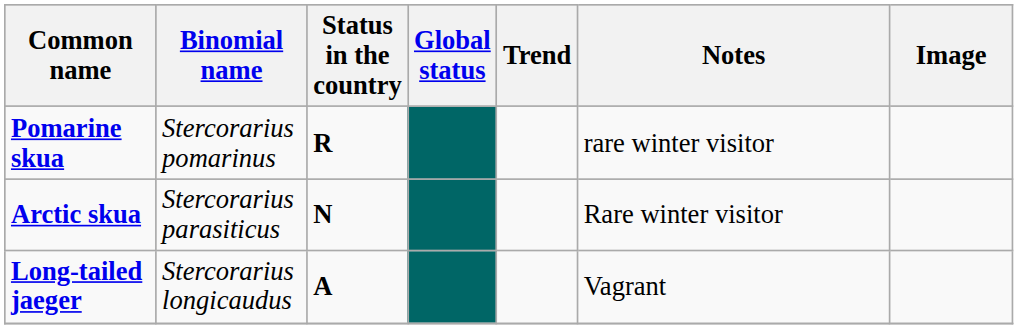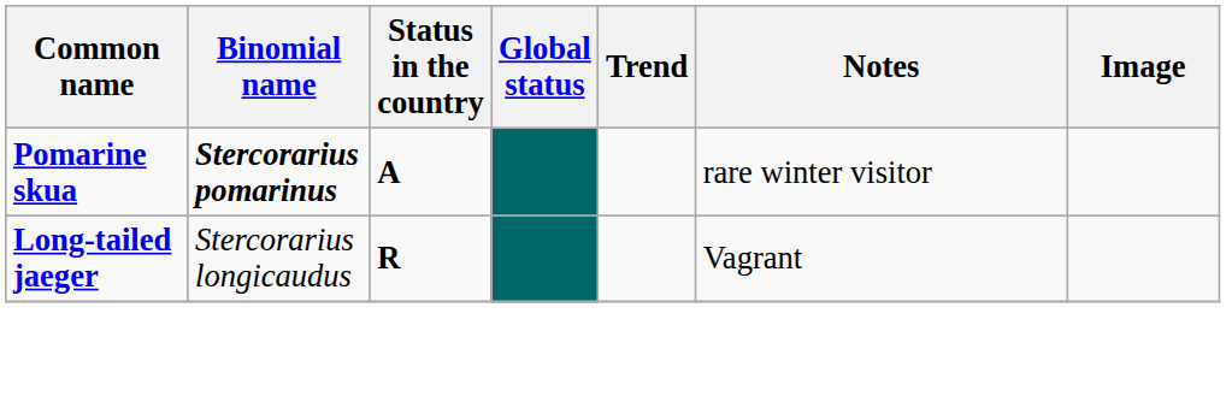Pomarine skua | Binomial name: normal -> bold
Pomarine skua | Status in the country: R -> A
- row: Arctic skua | Stercorarius parasiticus | N | Rare winter visitor
Long-tailed jaeger | Status in the country: A -> R
